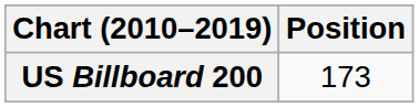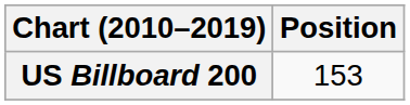US Billboard 200 | Position: 173 -> 153
